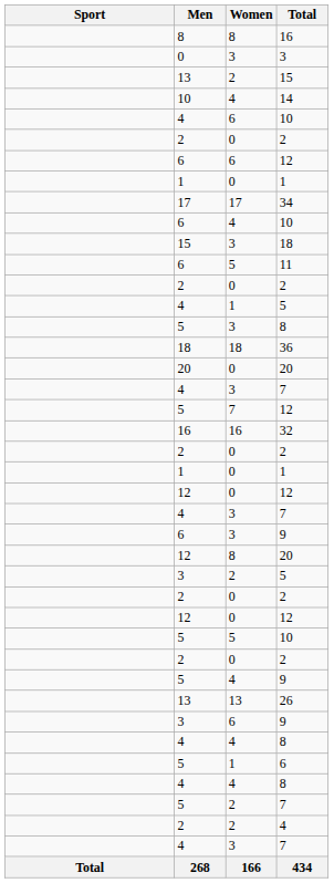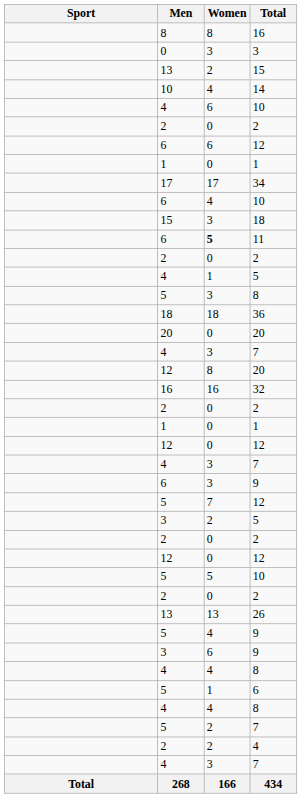11 | Women: normal -> bold
rows swapped: 5 / 12 <-> 12 / 20
rows swapped: 26 <-> 5 / 9
